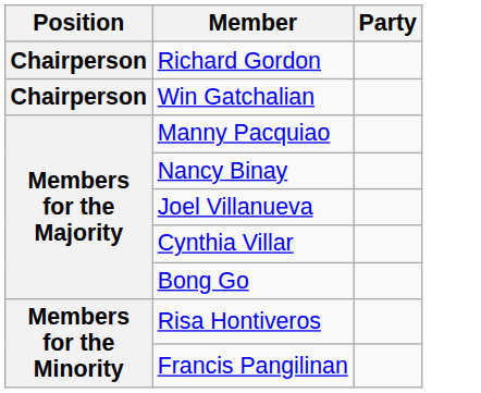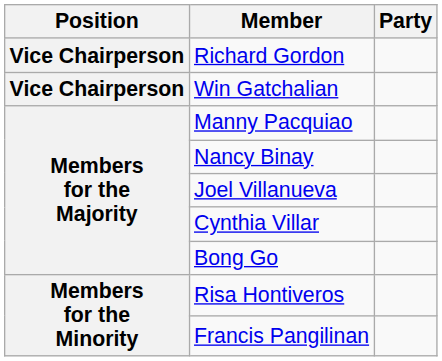Richard Gordon | Position: Chairperson -> Vice Chairperson
Win Gatchalian | Position: Chairperson -> Vice Chairperson
